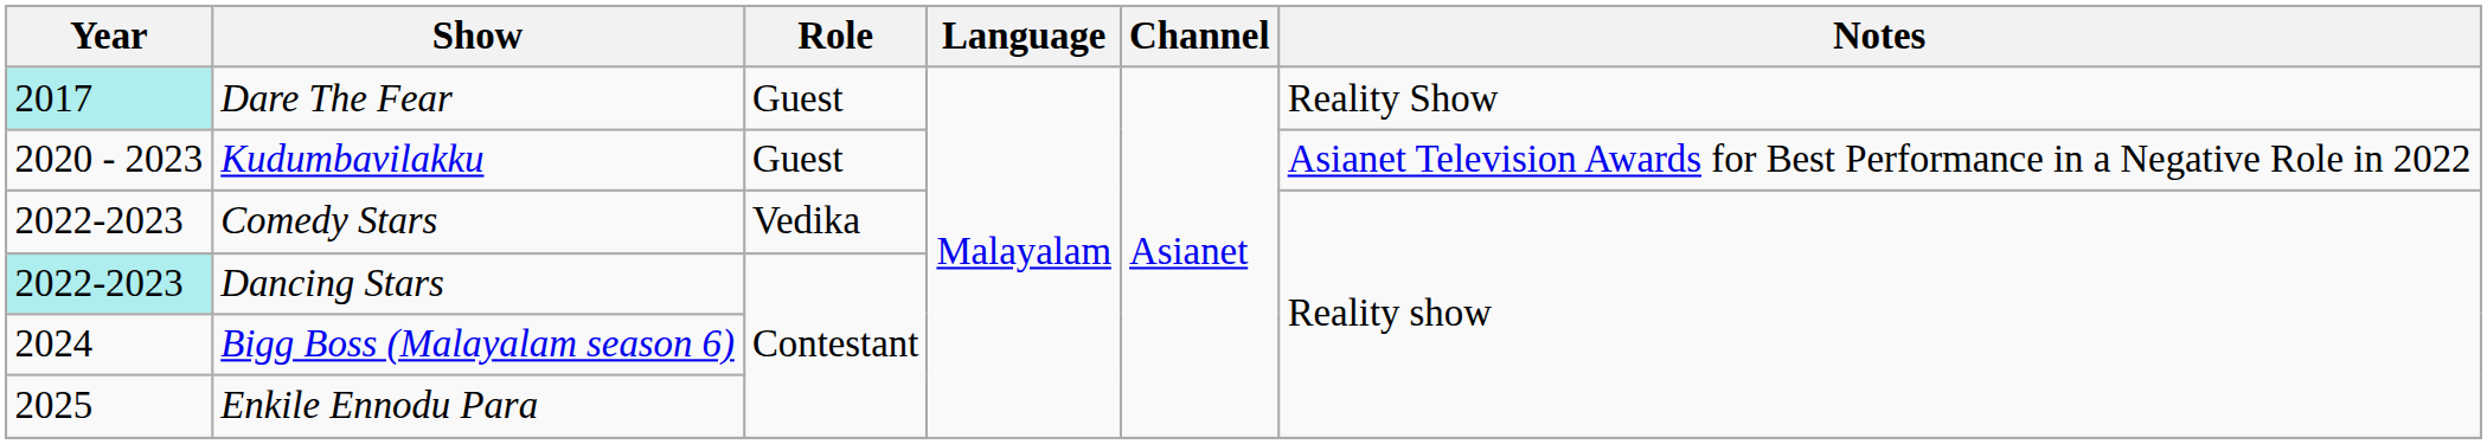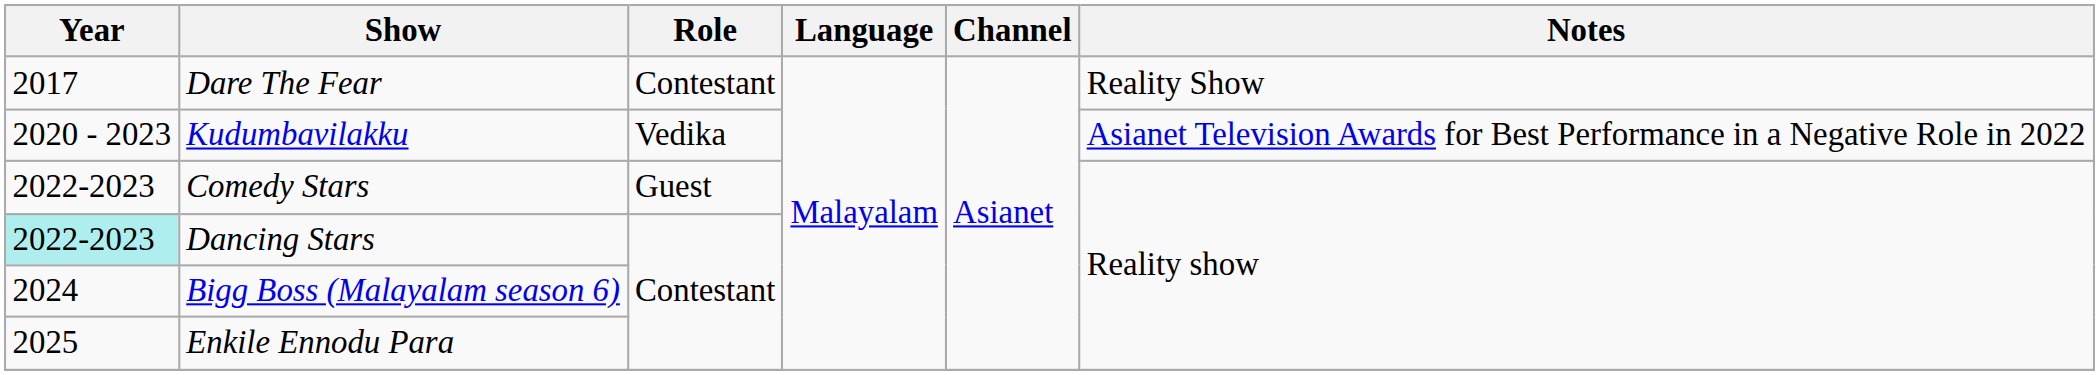Dare The Fear | Year: paleturquoise background -> no background
Dare The Fear | Role: Guest -> Contestant
Kudumbavilakku | Role: Guest -> Vedika
Comedy Stars | Role: Vedika -> Guest
